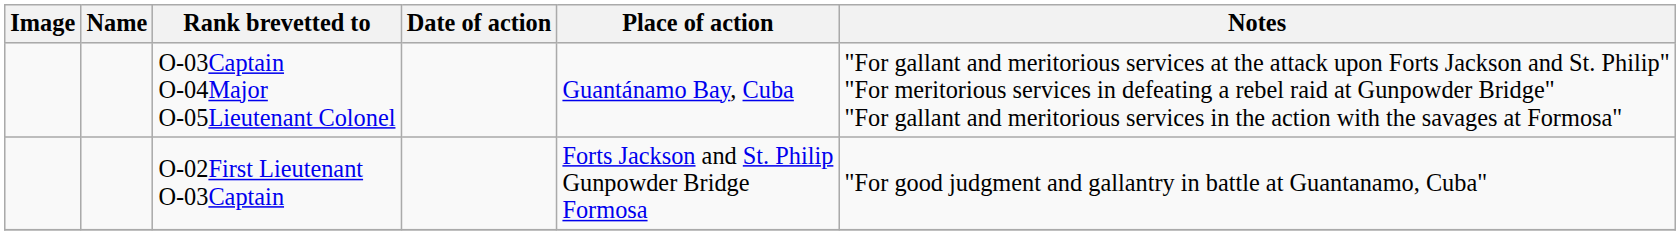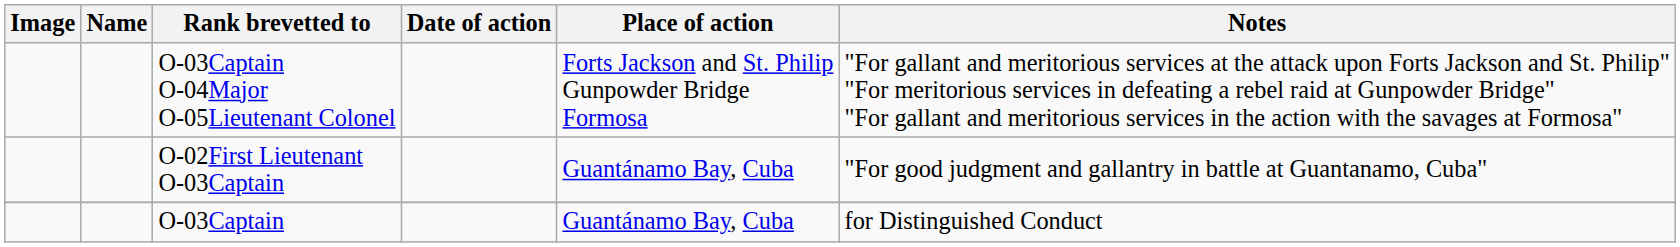O-03Captain O-04Major O-05Lieutenant Colonel | Place of action: Guantánamo Bay, Cuba -> Forts Jackson and St. Philip Gunpowder Bridge Formosa
O-02First Lieutenant O-03Captain | Place of action: Forts Jackson and St. Philip Gunpowder Bridge Formosa -> Guantánamo Bay, Cuba
+ row: O-03Captain | Guantánamo Bay, Cuba | for Distinguished Conduct
